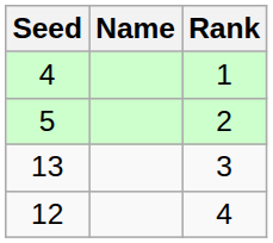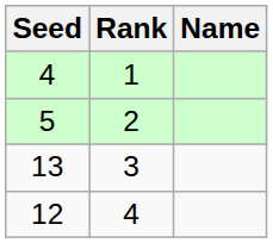columns swapped: Name <-> Rank
